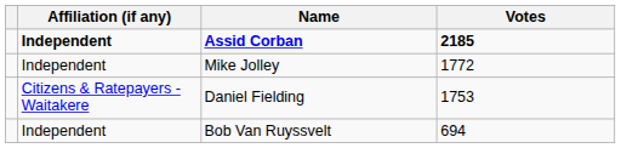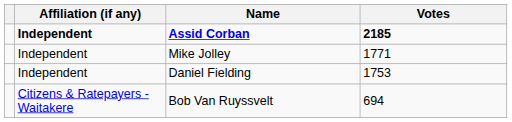Mike Jolley | Votes: 1772 -> 1771
Daniel Fielding | Affiliation (if any): Citizens & Ratepayers - Waitakere -> Independent
Bob Van Ruyssvelt | Affiliation (if any): Independent -> Citizens & Ratepayers - Waitakere
